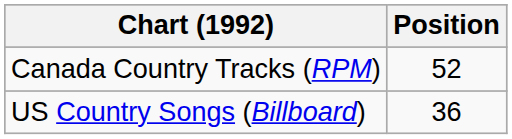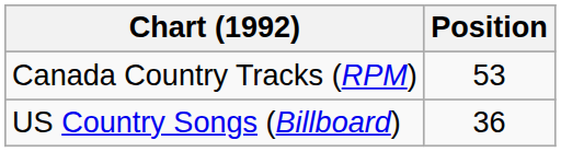Canada Country Tracks (RPM) | Position: 52 -> 53
